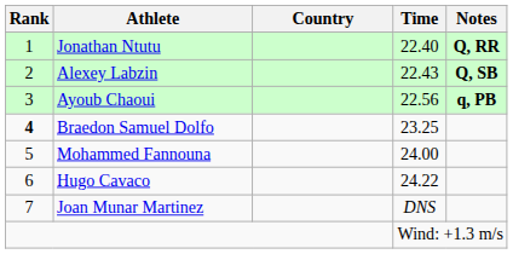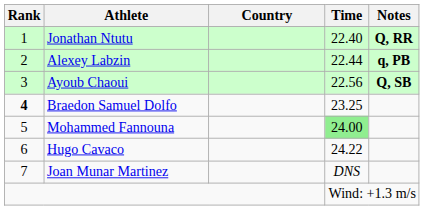Alexey Labzin | Time: 22.43 -> 22.44
Alexey Labzin | Notes: Q, SB -> q, PB
Ayoub Chaoui | Notes: q, PB -> Q, SB
Mohammed Fannouna | Time: no background -> lightgreen background
